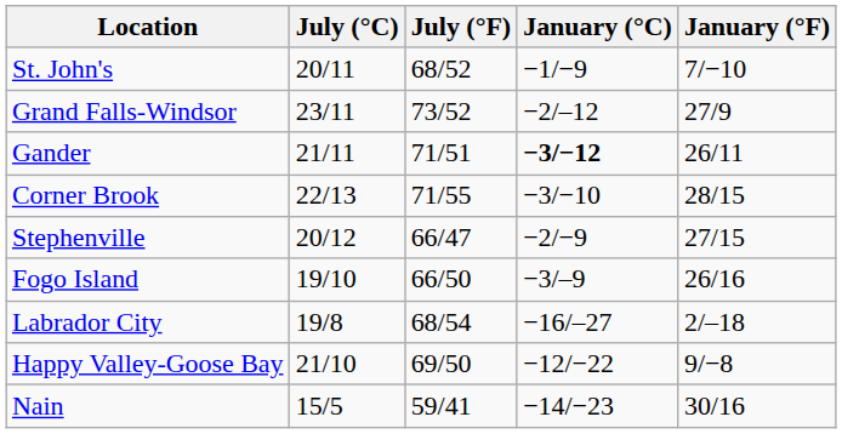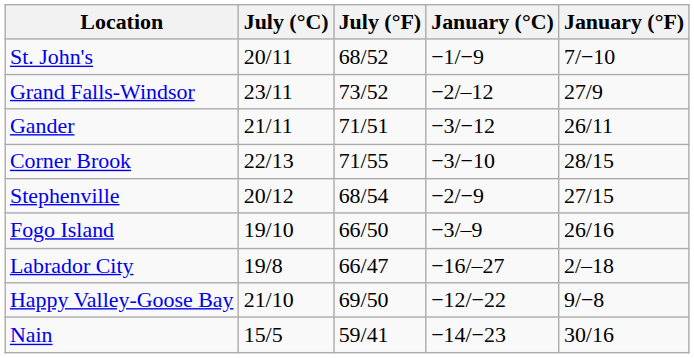Gander | January (°C): bold -> normal
Stephenville | July (°F): 66/47 -> 68/54
Labrador City | July (°F): 68/54 -> 66/47
